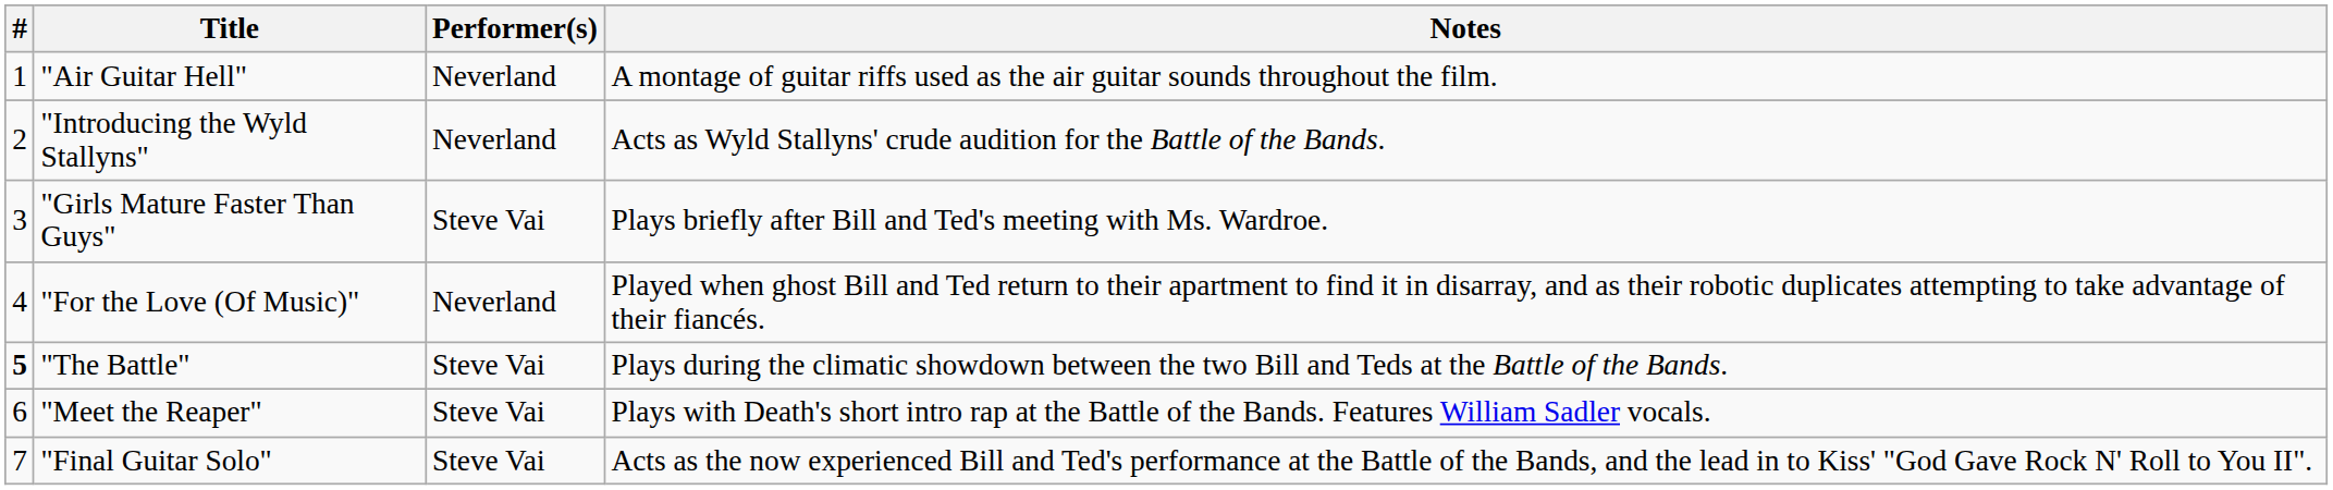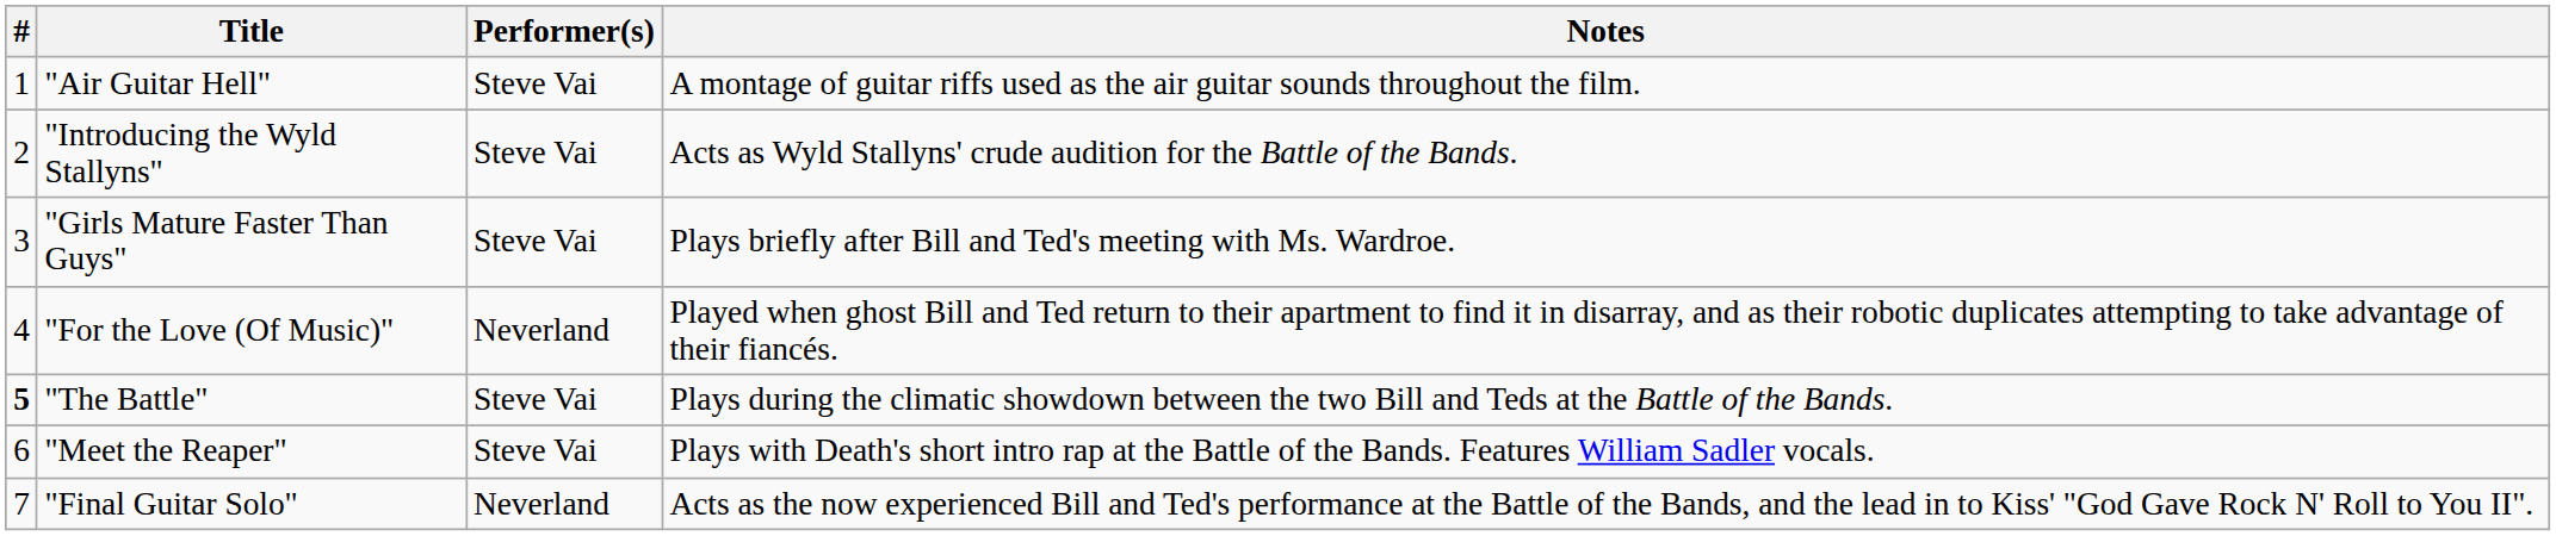"Air Guitar Hell" | Performer(s): Neverland -> Steve Vai
"Introducing the Wyld Stallyns" | Performer(s): Neverland -> Steve Vai
"Final Guitar Solo" | Performer(s): Steve Vai -> Neverland
